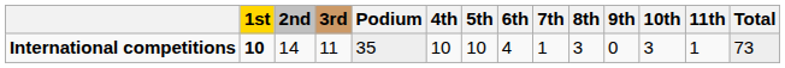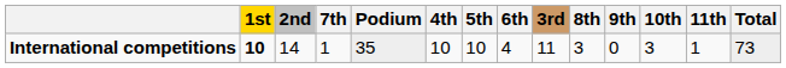columns swapped: 3rd <-> 7th
